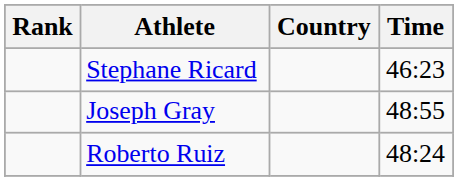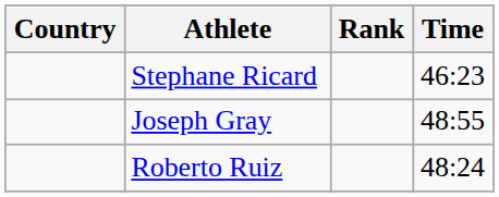columns swapped: Rank <-> Country
